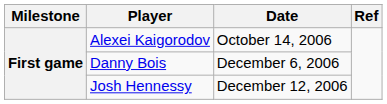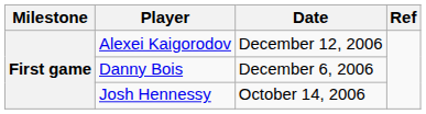Alexei Kaigorodov | Date: October 14, 2006 -> December 12, 2006
Josh Hennessy | Date: December 12, 2006 -> October 14, 2006
